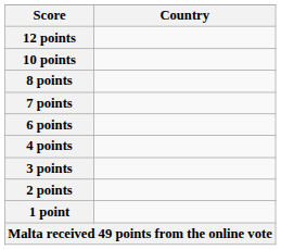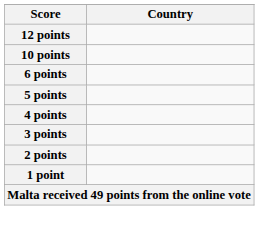- row: 8 points
- row: 7 points
+ row: 5 points
